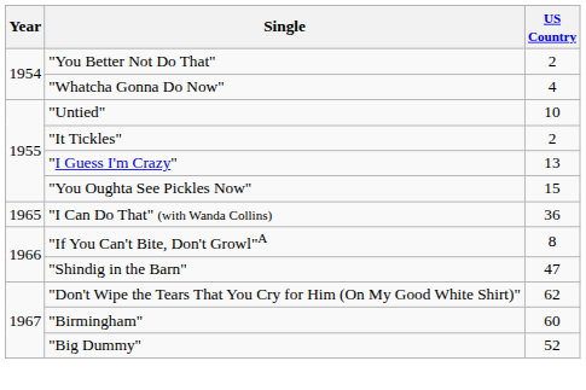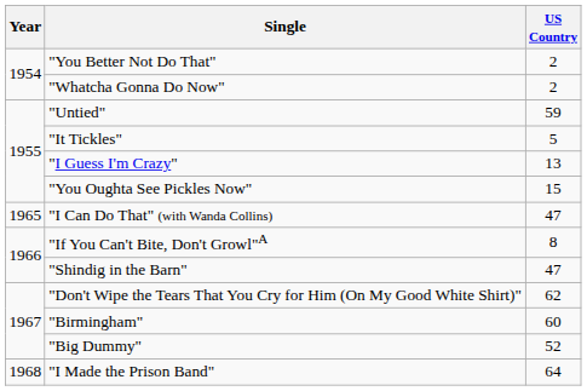"Whatcha Gonna Do Now" | US Country: 4 -> 2
"Untied" | US Country: 10 -> 59
"It Tickles" | US Country: 2 -> 5
"I Can Do That" (with Wanda Collins) | US Country: 36 -> 47
+ row: 1968 | "I Made the Prison Band" | 64
